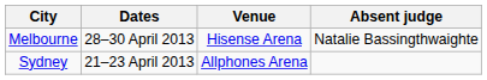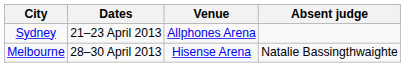rows swapped: Sydney <-> Melbourne
